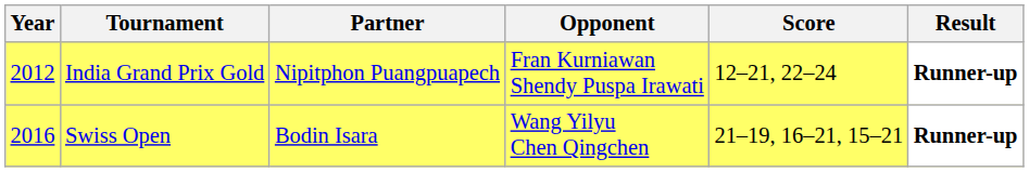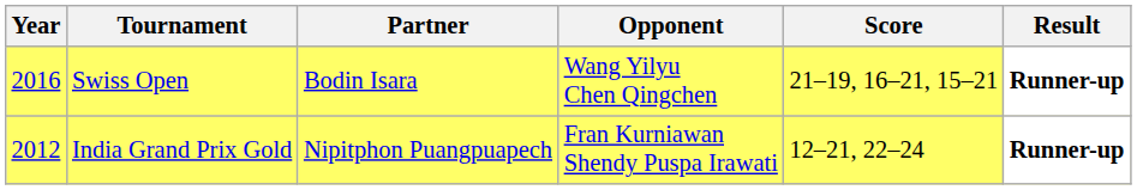rows swapped: India Grand Prix Gold <-> Swiss Open
